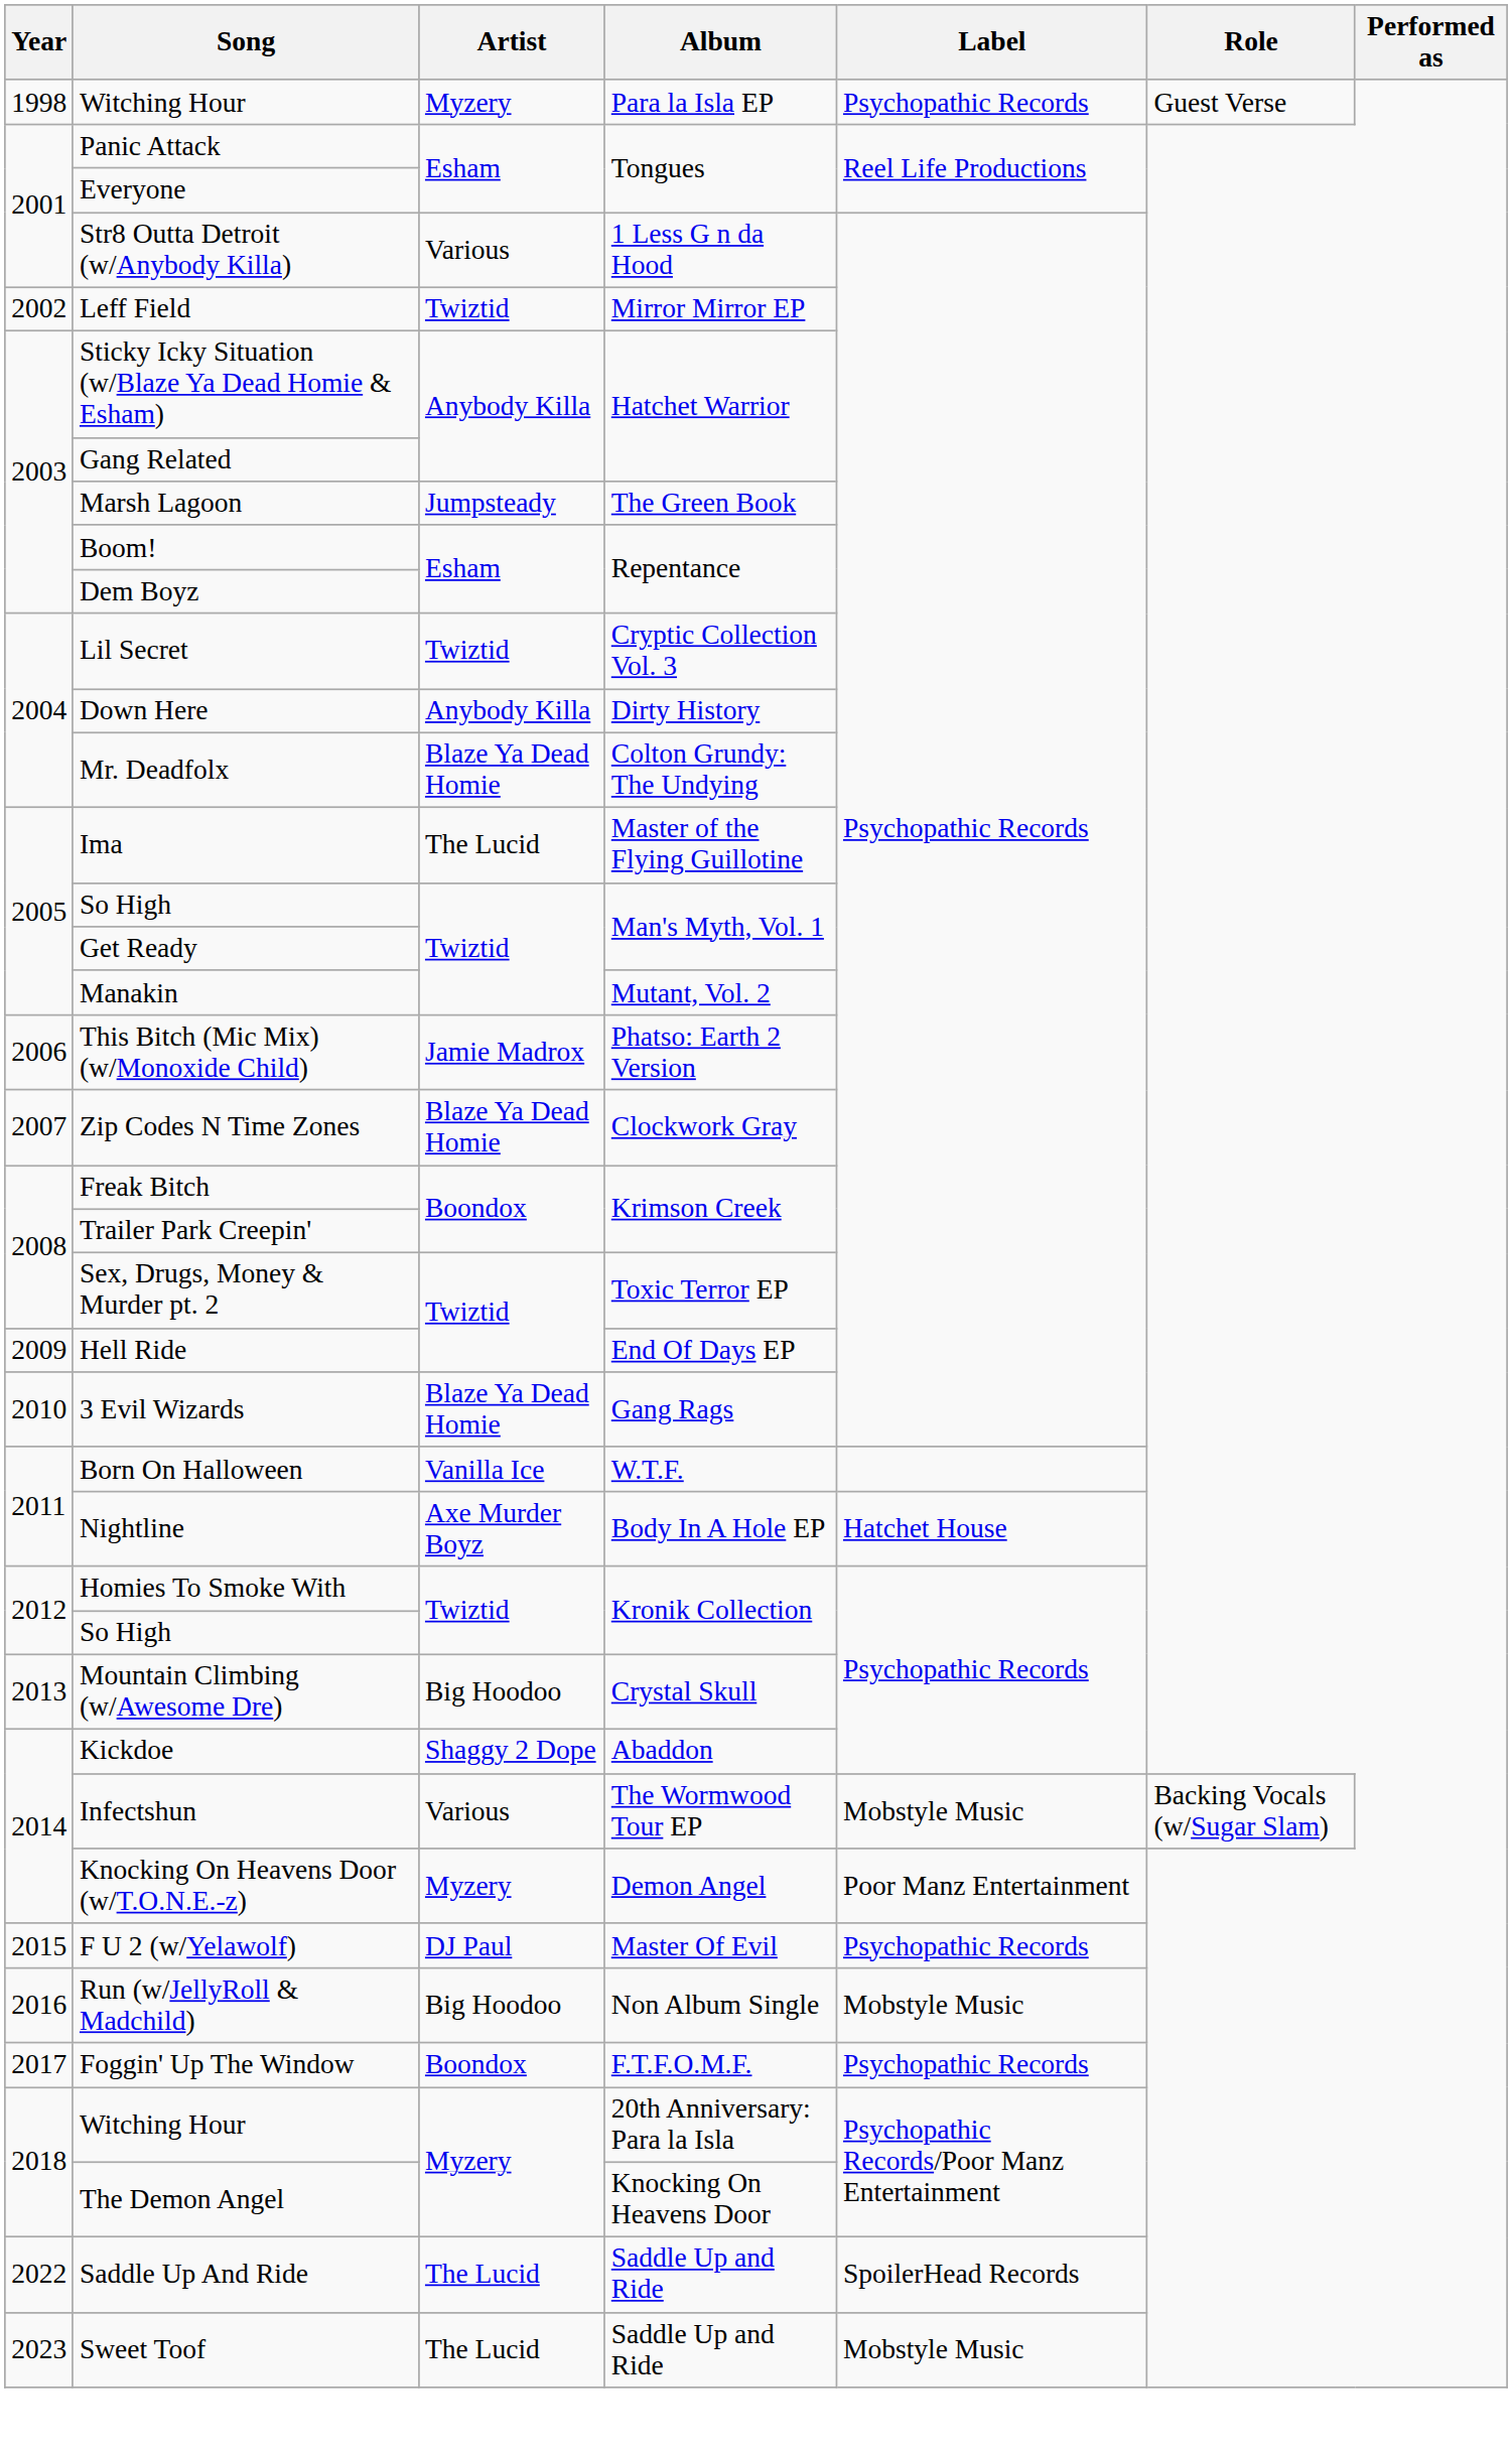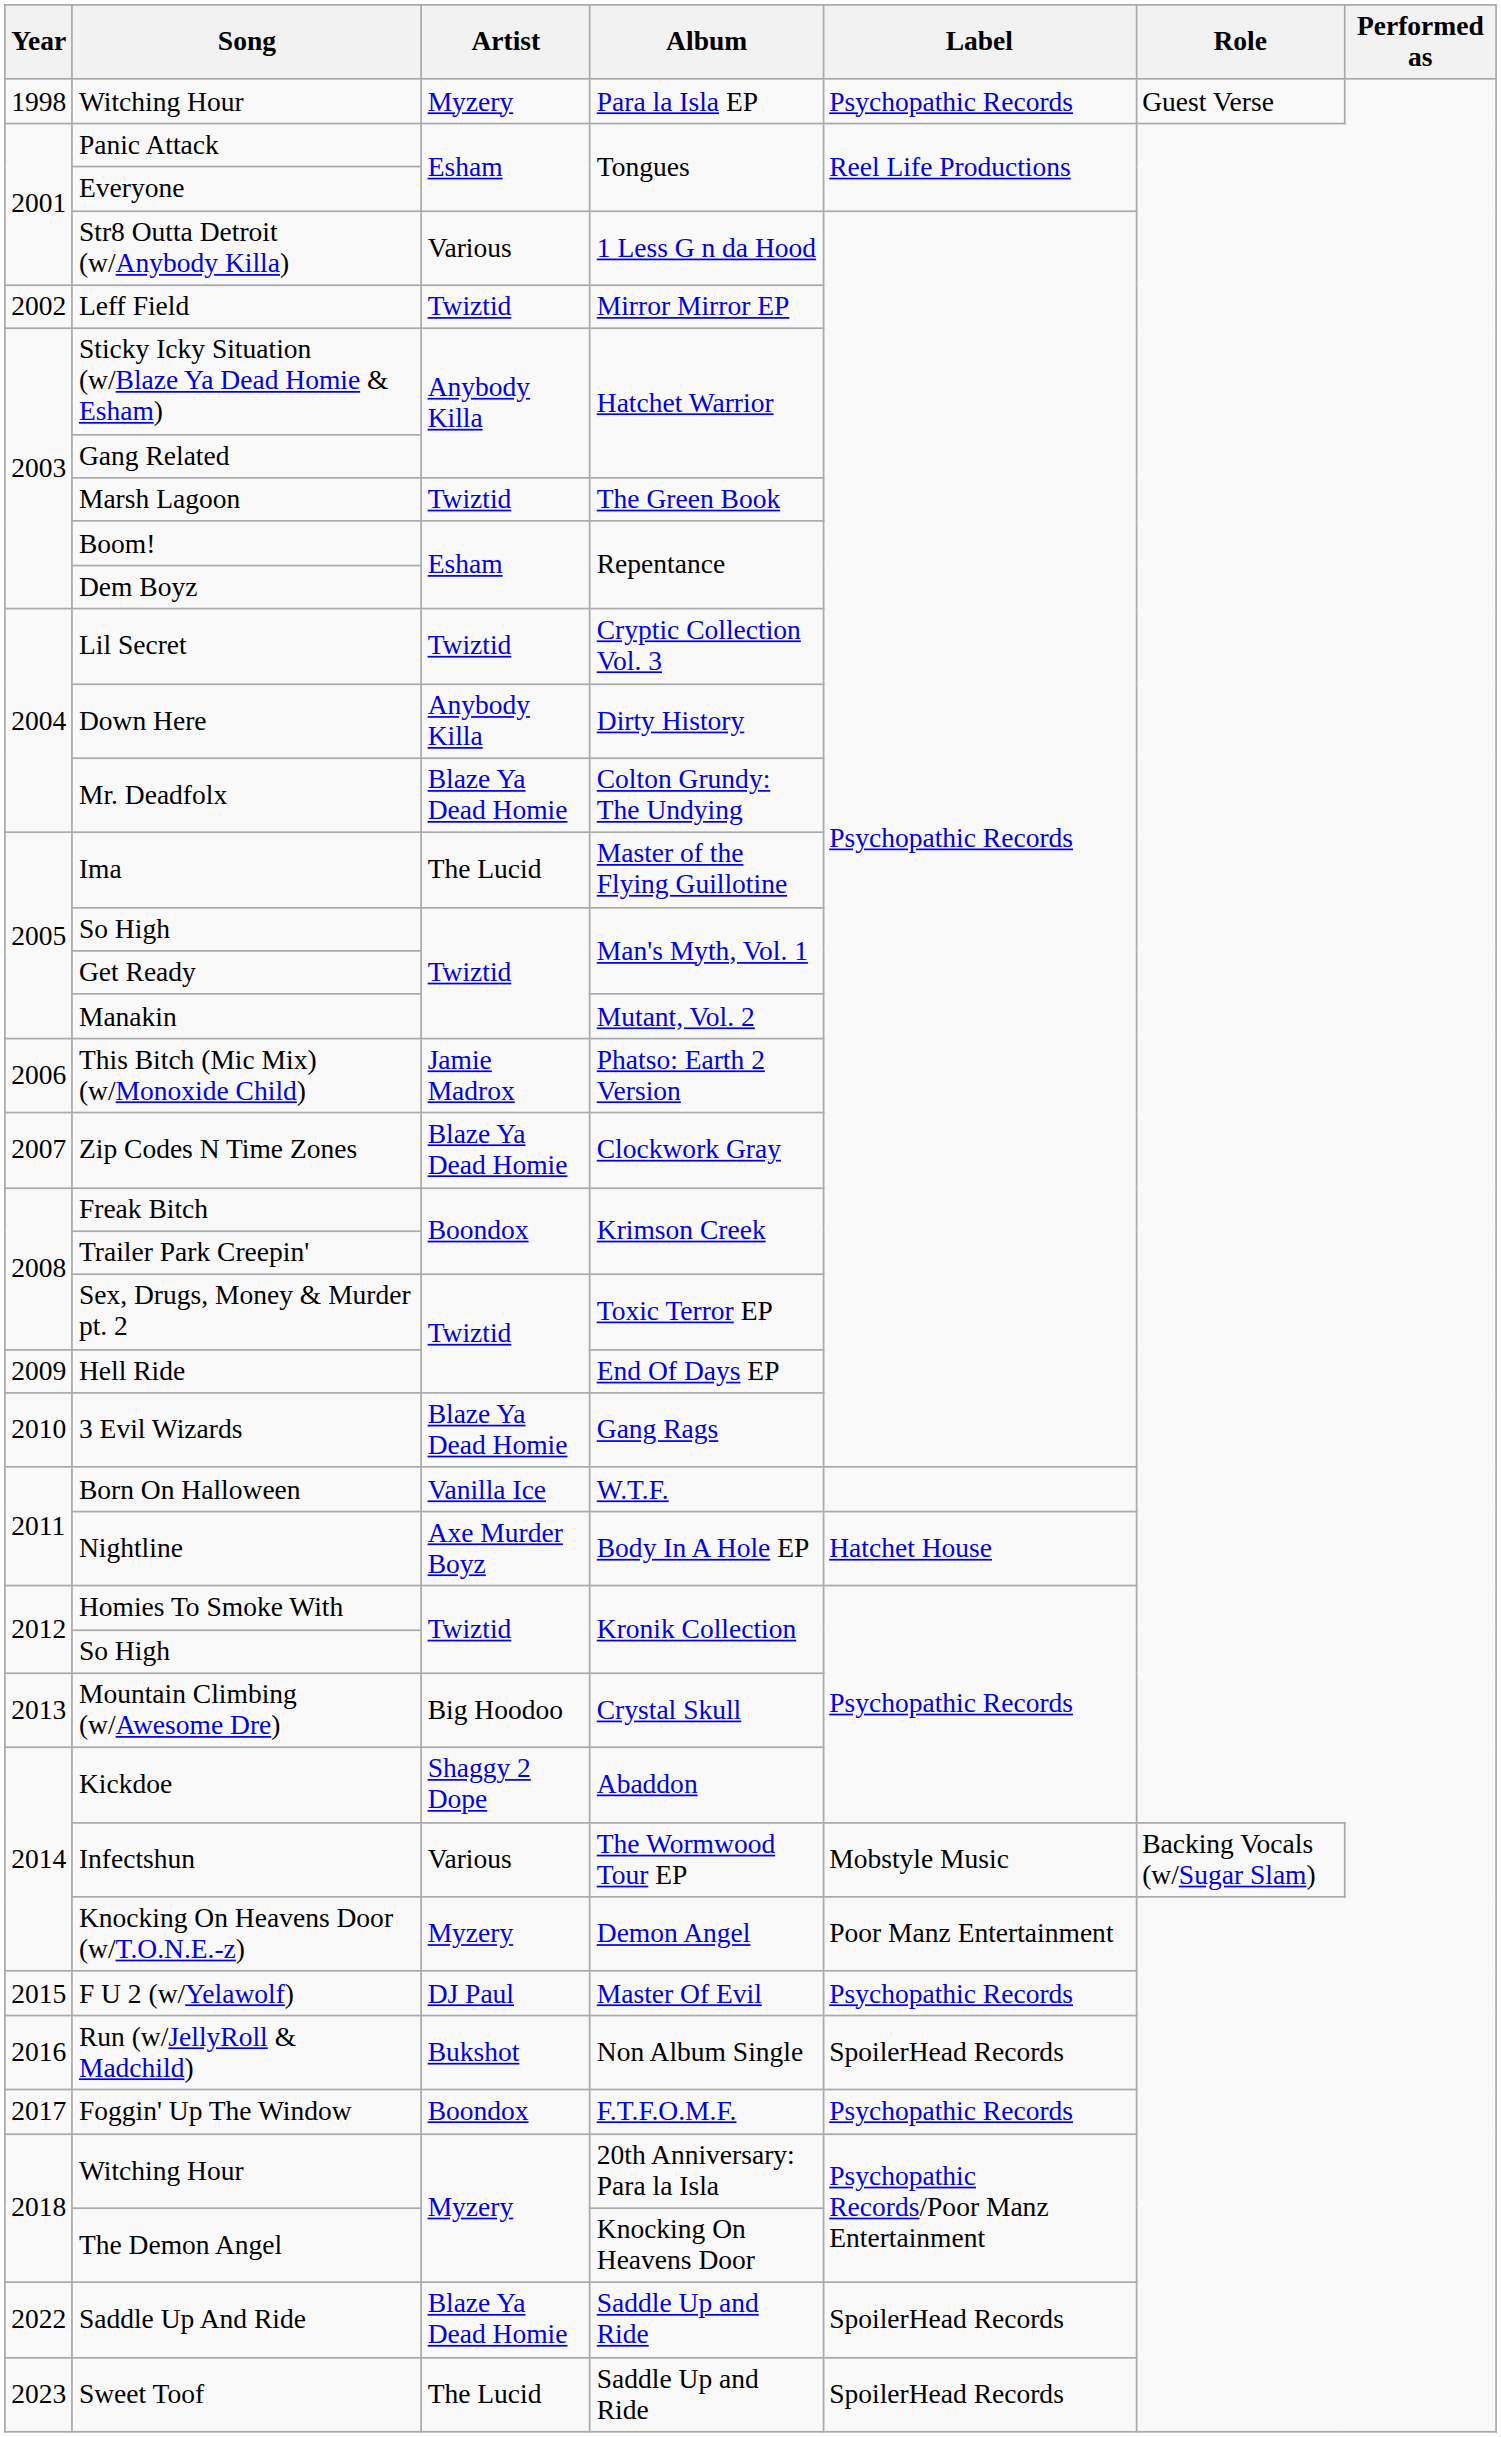Marsh Lagoon | Artist: Jumpsteady -> Twiztid
Run (w/JellyRoll & Madchild) | Artist: Big Hoodoo -> Bukshot
Run (w/JellyRoll & Madchild) | Label: Mobstyle Music -> SpoilerHead Records
Saddle Up And Ride | Artist: The Lucid -> Blaze Ya Dead Homie
Sweet Toof | Label: Mobstyle Music -> SpoilerHead Records
